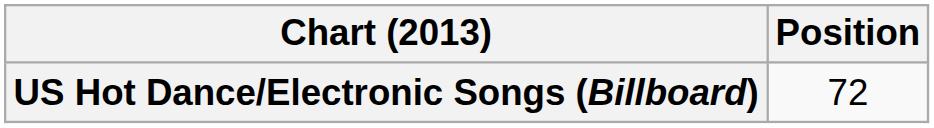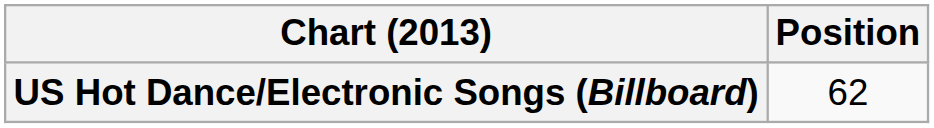US Hot Dance/Electronic Songs (Billboard) | Position: 72 -> 62
